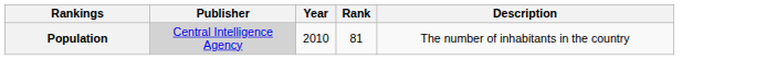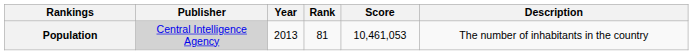+ column: Score | 10,461,053
Population | Year: 2010 -> 2013
